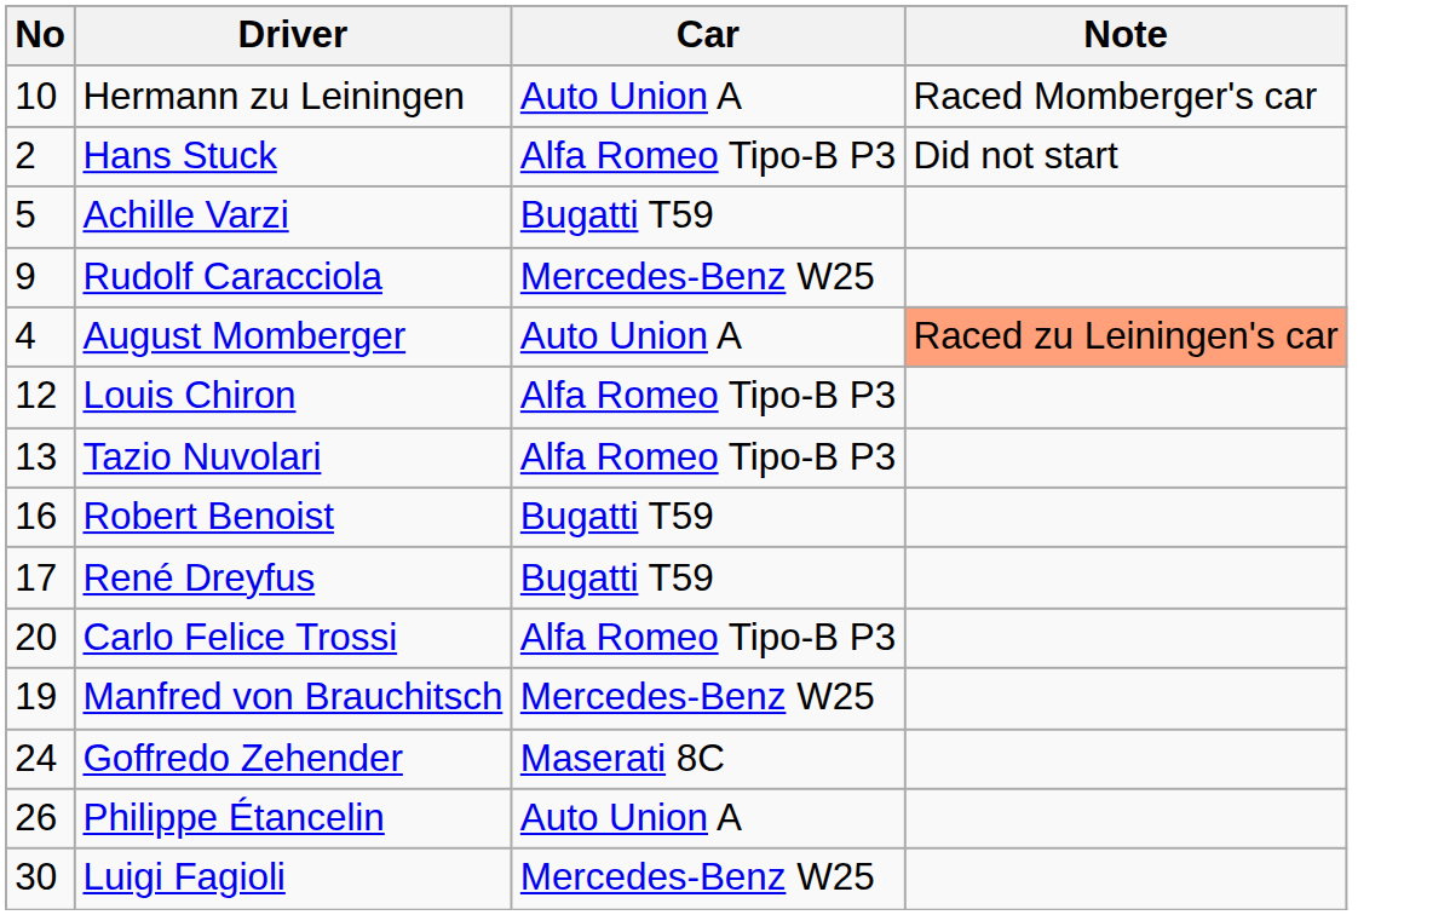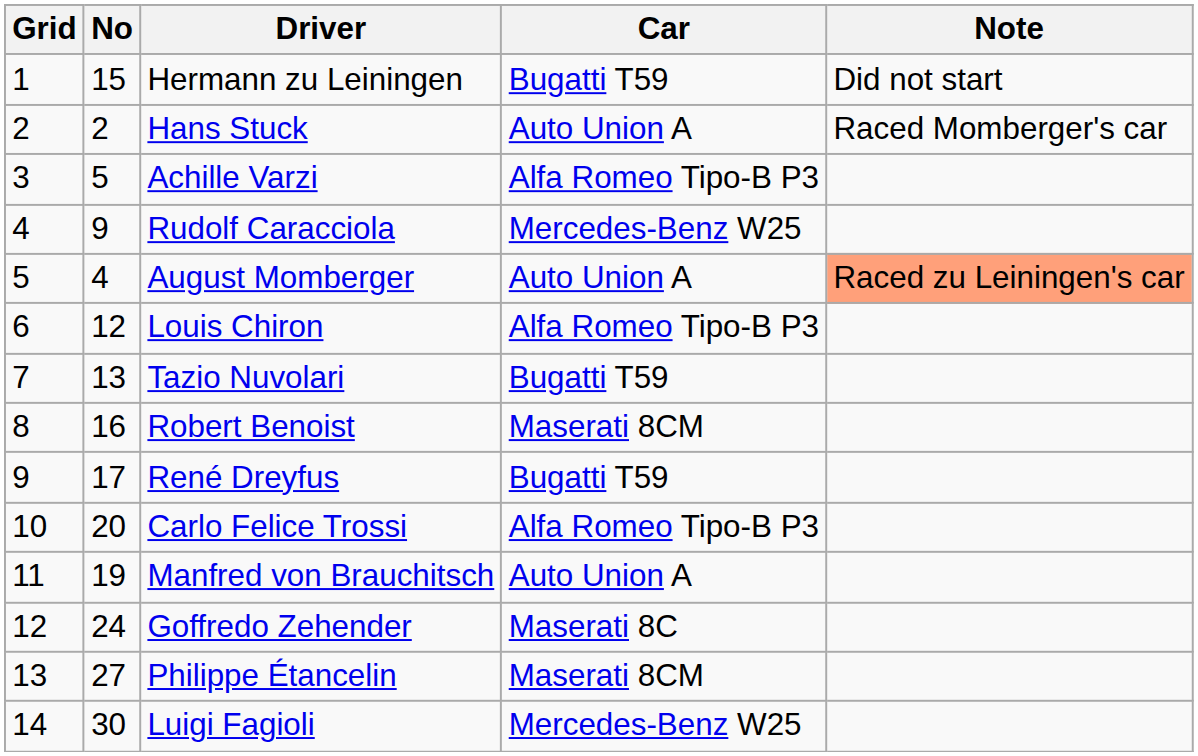+ column: Grid | 1 | 2 | 3 | 4 | 5 | 6 | 7 | 8 | 9 | 10 | 11 | 12 | 13 | 14
Hermann zu Leiningen | No: 10 -> 15
Hermann zu Leiningen | Car: Auto Union A -> Bugatti T59
Hermann zu Leiningen | Note: Raced Momberger's car -> Did not start
Hans Stuck | Car: Alfa Romeo Tipo-B P3 -> Auto Union A
Hans Stuck | Note: Did not start -> Raced Momberger's car
Achille Varzi | Car: Bugatti T59 -> Alfa Romeo Tipo-B P3
Tazio Nuvolari | Car: Alfa Romeo Tipo-B P3 -> Bugatti T59
Robert Benoist | Car: Bugatti T59 -> Maserati 8CM
Manfred von Brauchitsch | Car: Mercedes-Benz W25 -> Auto Union A
Philippe Étancelin | No: 26 -> 27
Philippe Étancelin | Car: Auto Union A -> Maserati 8CM
